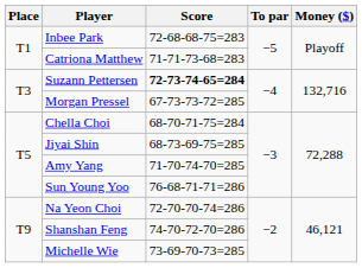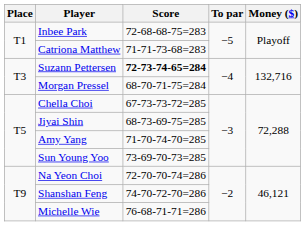Morgan Pressel | Score: 67-73-73-72=285 -> 68-70-71-75=284
Chella Choi | Score: 68-70-71-75=284 -> 67-73-73-72=285
Sun Young Yoo | Score: 76-68-71-71=286 -> 73-69-70-73=285
Michelle Wie | Score: 73-69-70-73=285 -> 76-68-71-71=286
